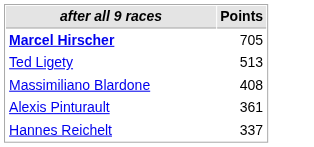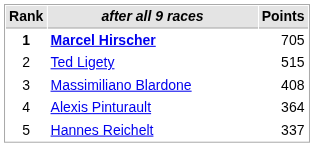+ column: Rank | 1 | 2 | 3 | 4 | 5
Ted Ligety | Points: 513 -> 515
Alexis Pinturault | Points: 361 -> 364
